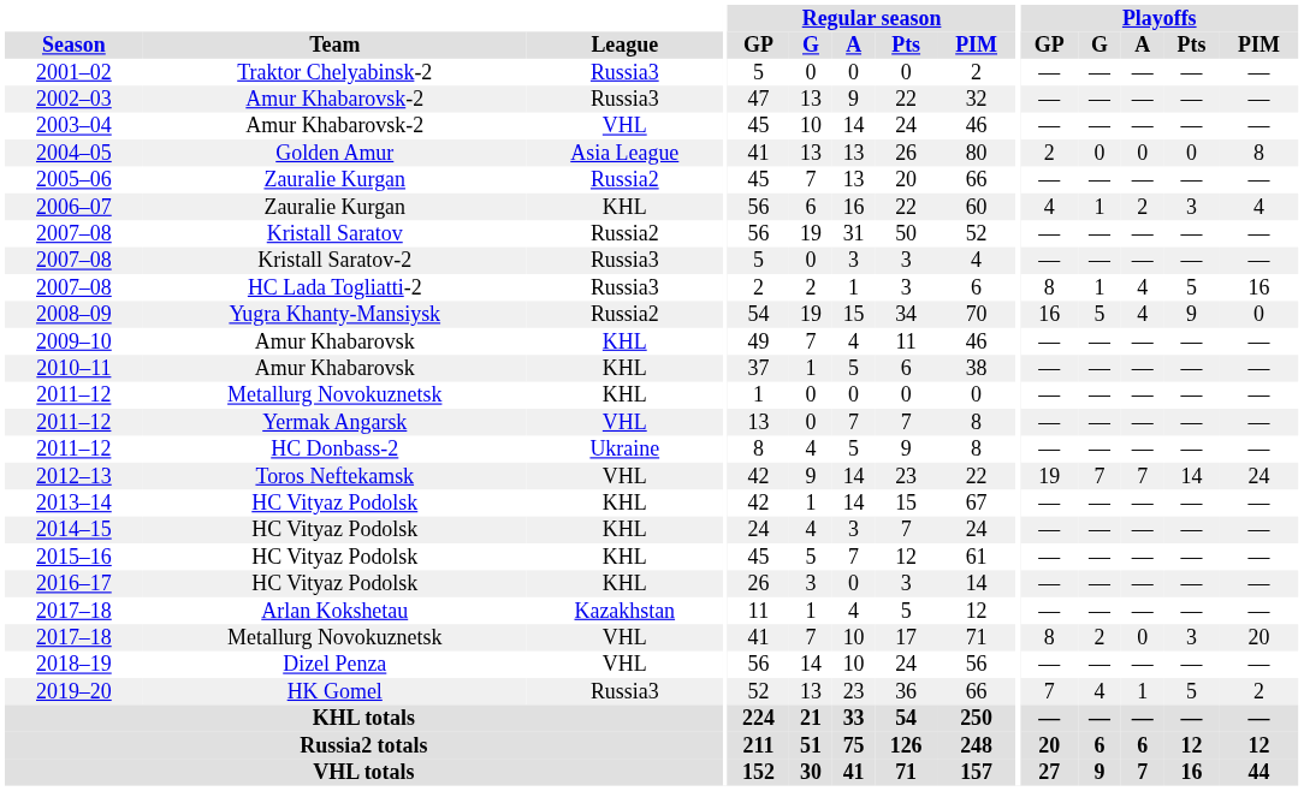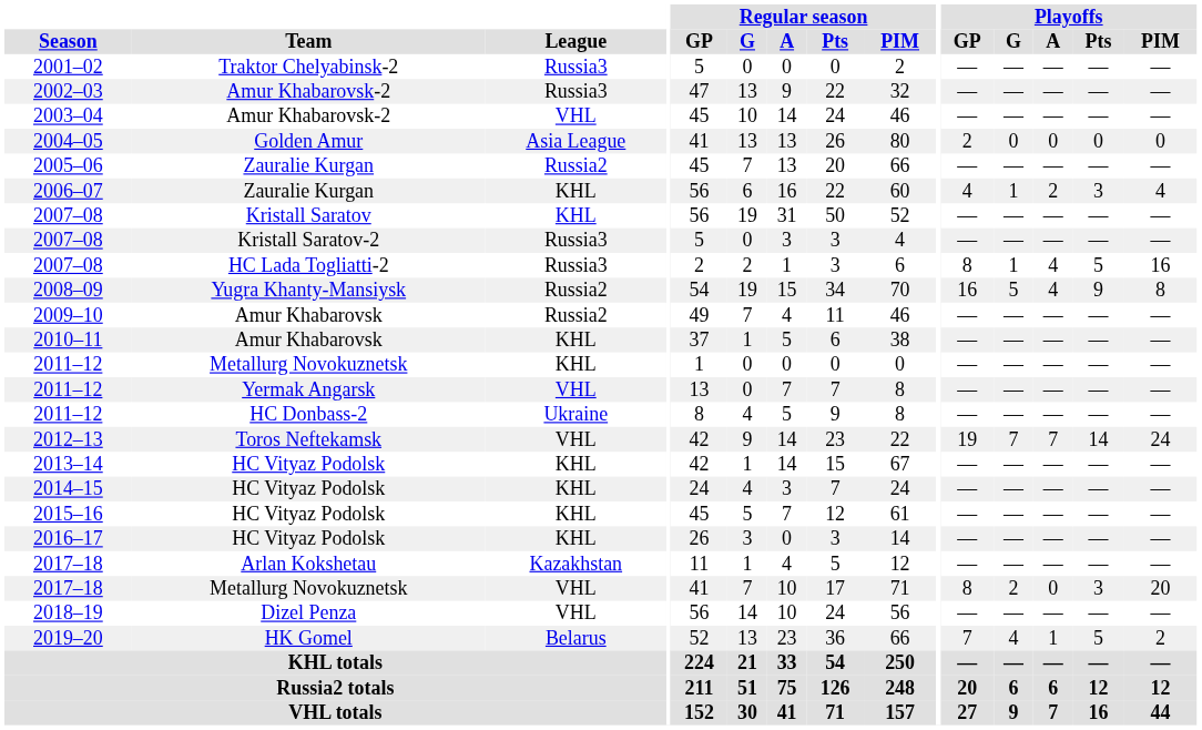2004–05 | Playoffs / PIM: 8 -> 0
2007–08 / Kristall Saratov | League: Russia2 -> KHL
2008–09 | Playoffs / PIM: 0 -> 8
2009–10 | League: KHL -> Russia2
2019–20 | League: Russia3 -> Belarus
